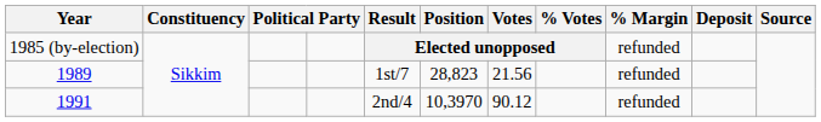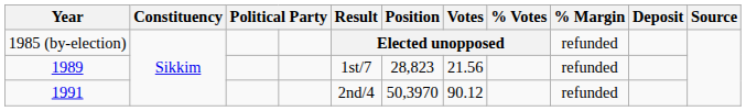1991 | Position: 10,3970 -> 50,3970
